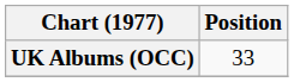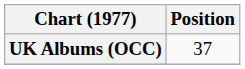UK Albums (OCC) | Position: 33 -> 37
